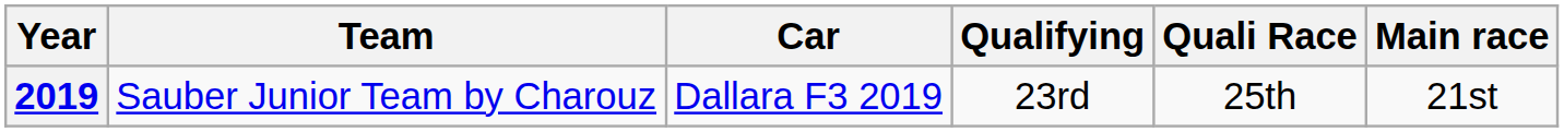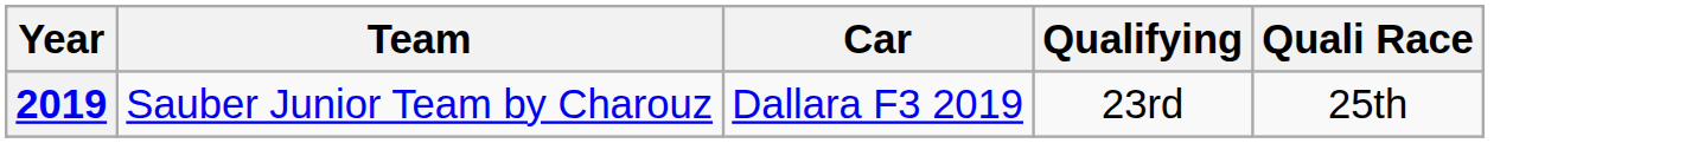- column: Main race | 21st
